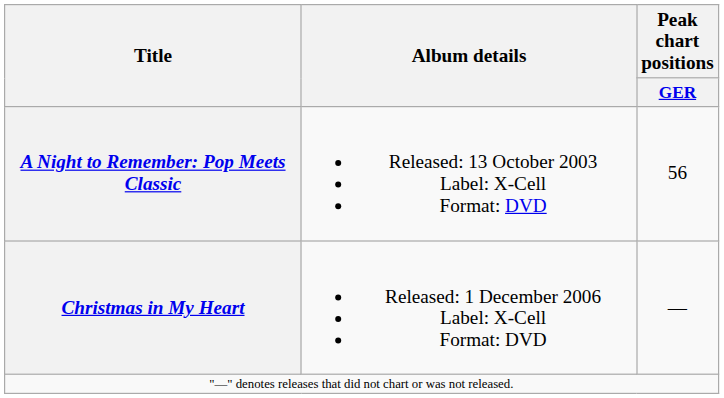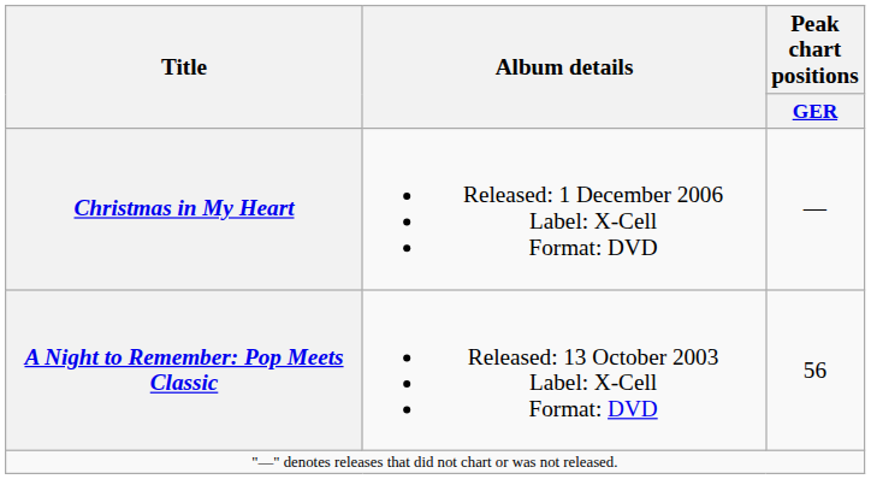rows swapped: A Night to Remember: Pop Meets Classic <-> Christmas in My Heart
